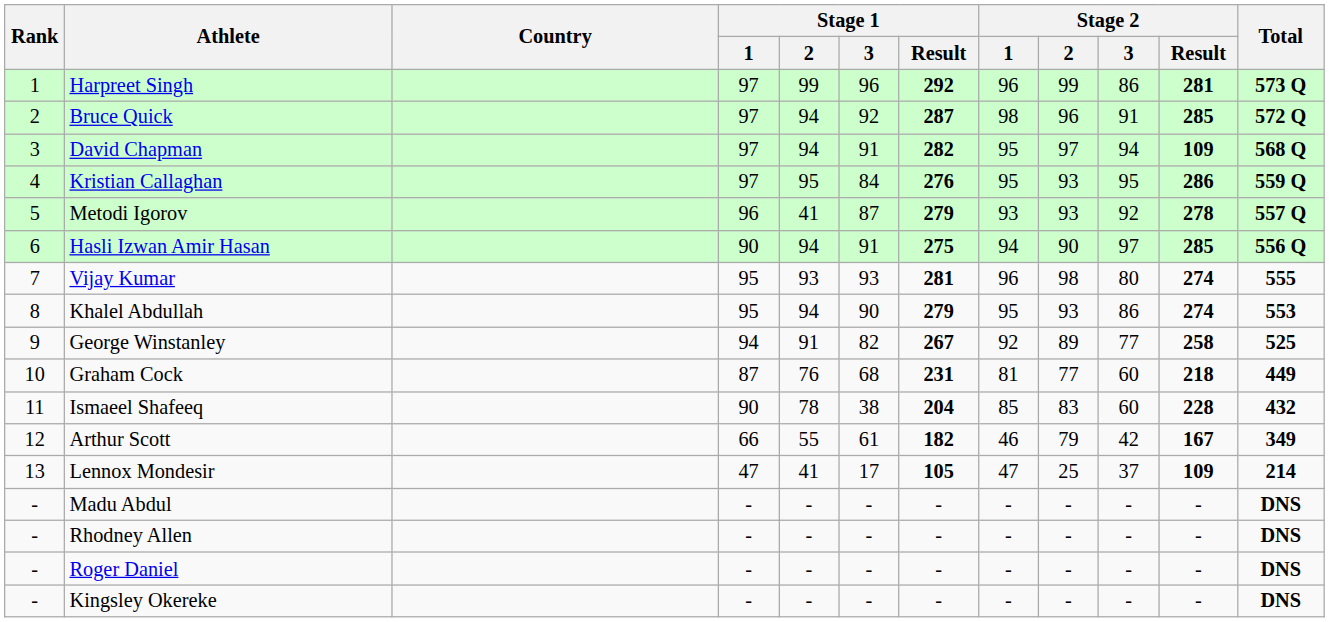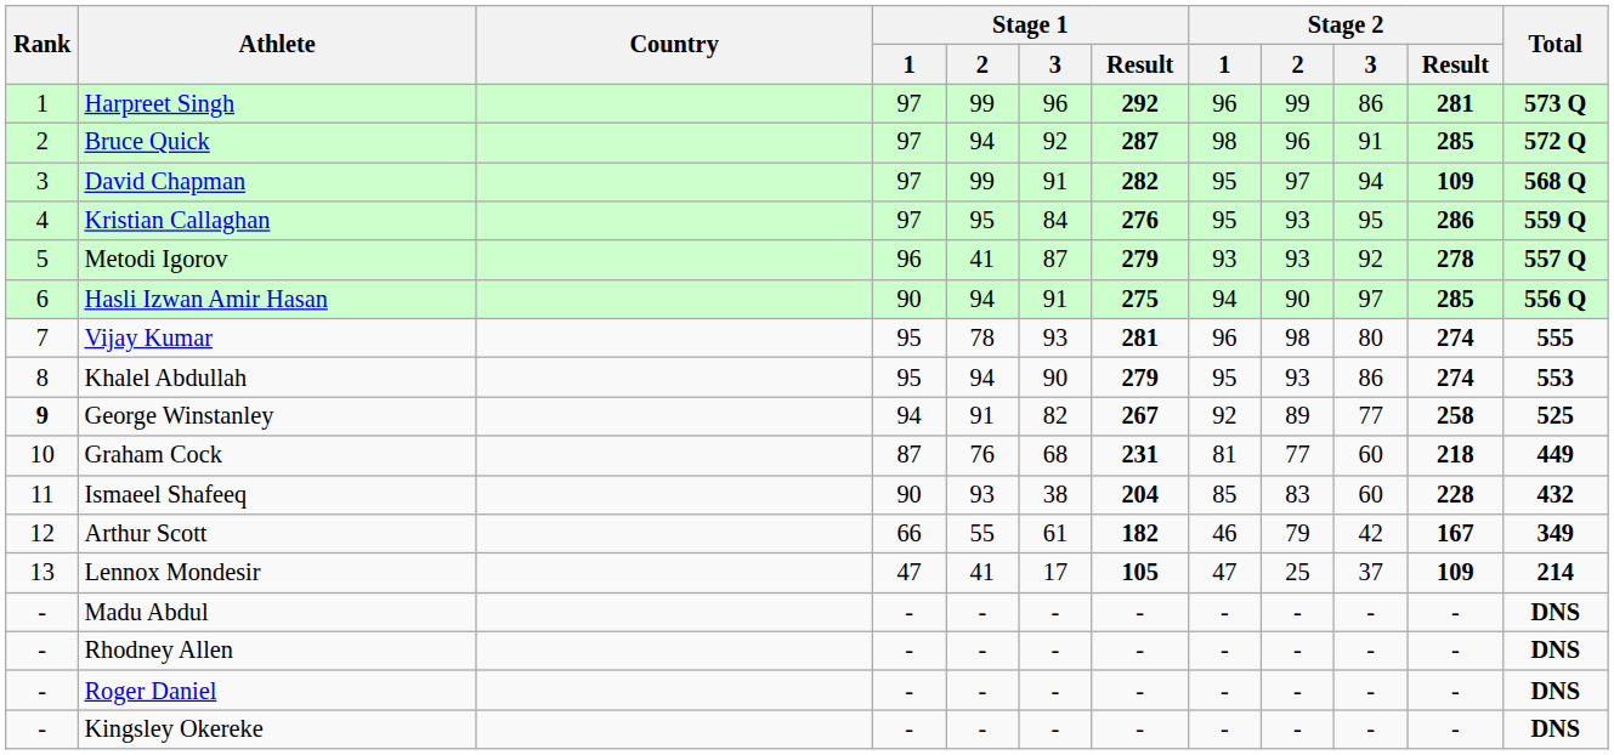David Chapman | Stage 1 / 2: 94 -> 99
Vijay Kumar | Stage 1 / 2: 93 -> 78
George Winstanley | Rank: normal -> bold
Ismaeel Shafeeq | Stage 1 / 2: 78 -> 93
